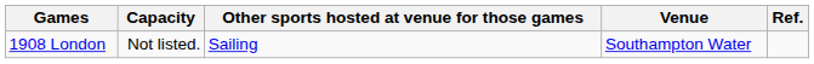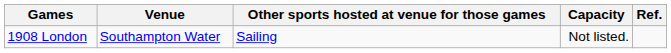columns swapped: Venue <-> Capacity
